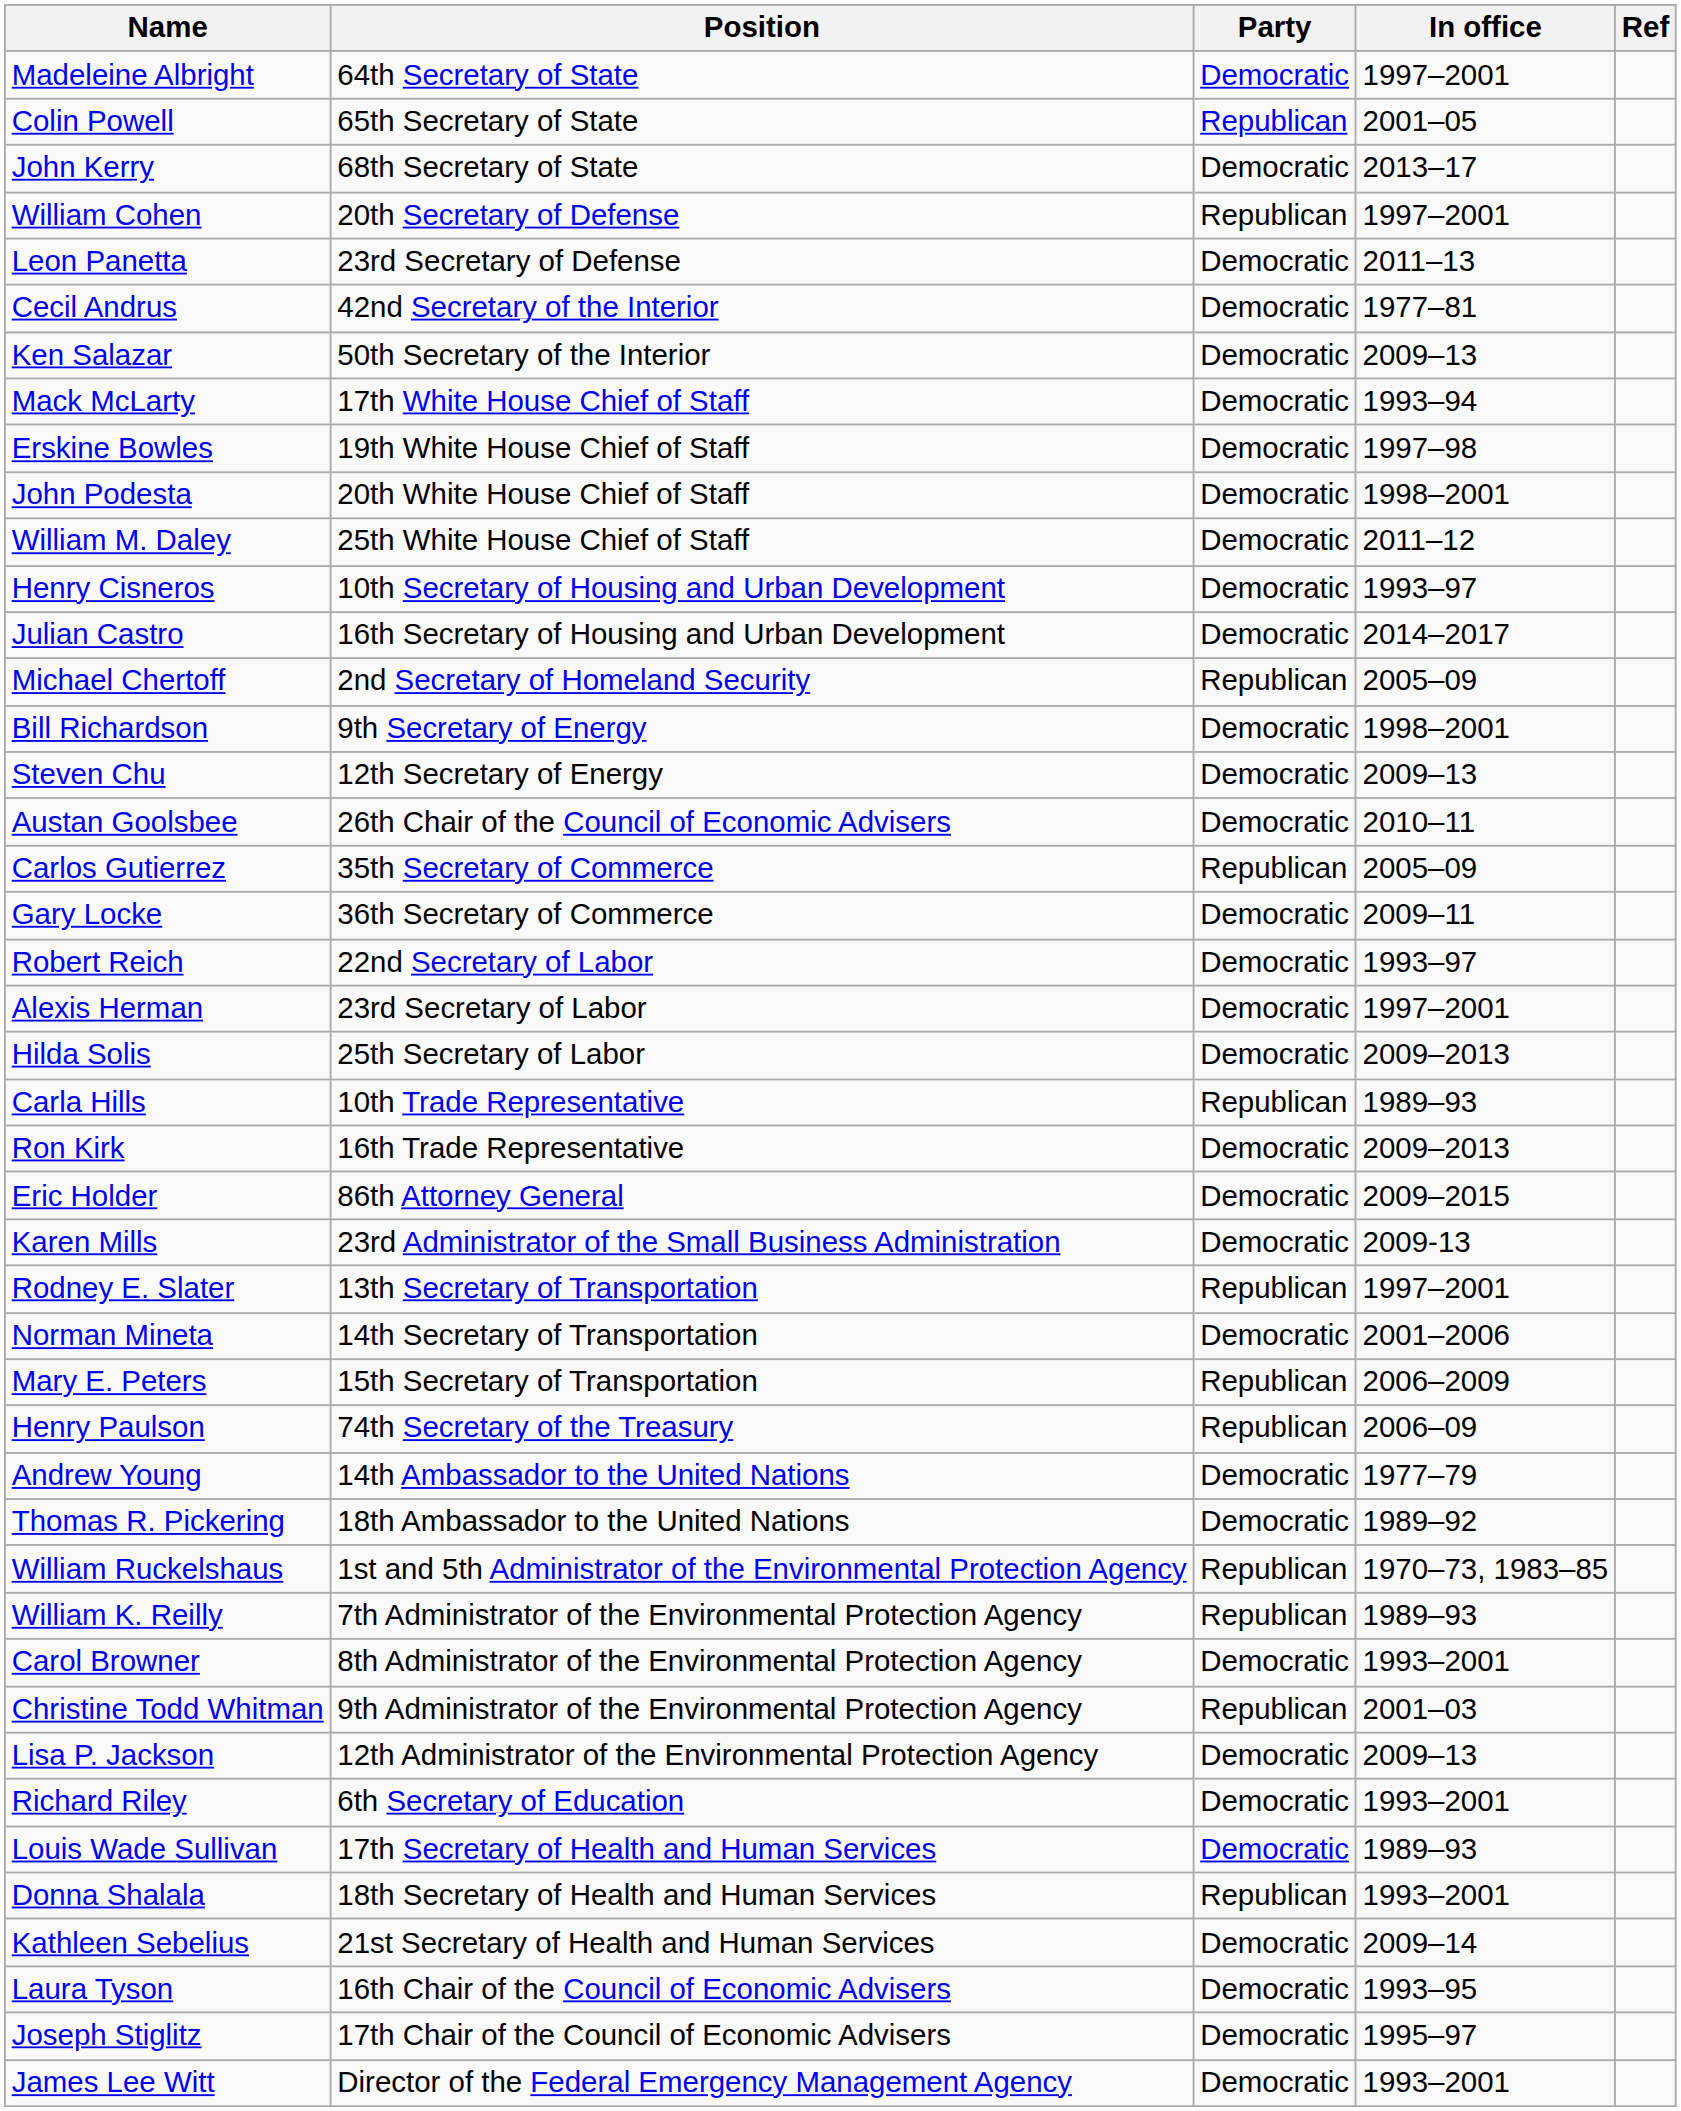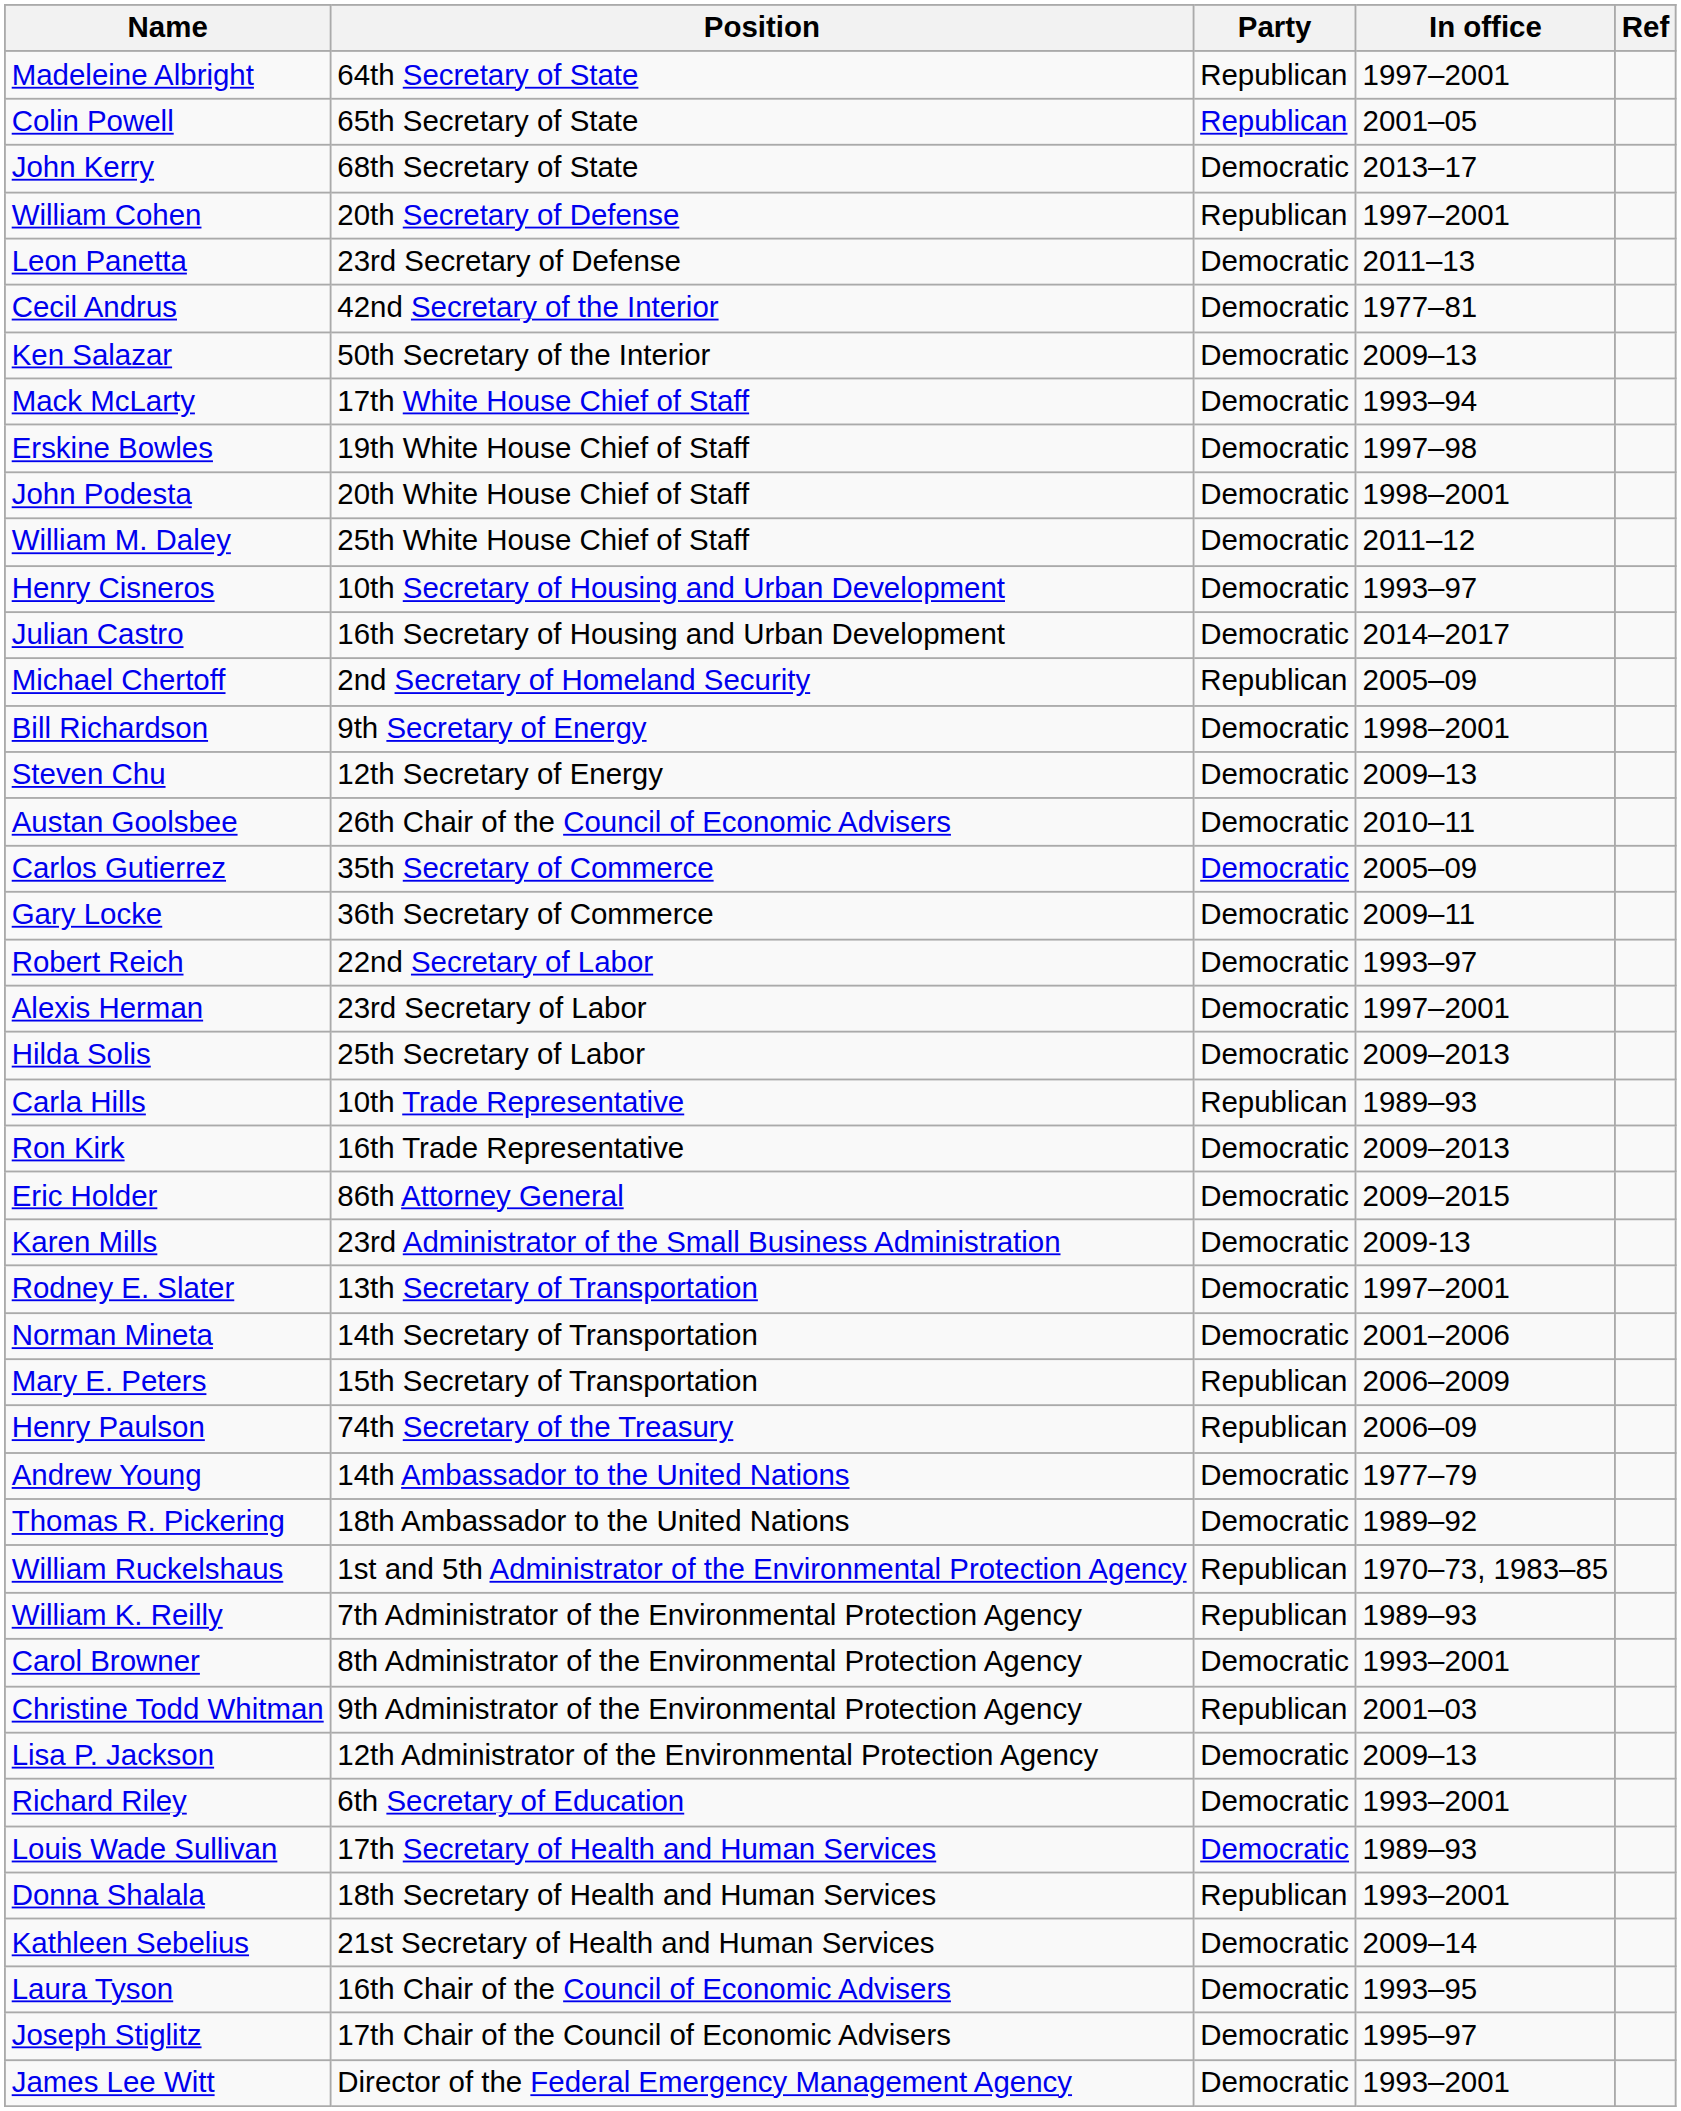Madeleine Albright | Party: Democratic -> Republican
Carlos Gutierrez | Party: Republican -> Democratic
Rodney E. Slater | Party: Republican -> Democratic
